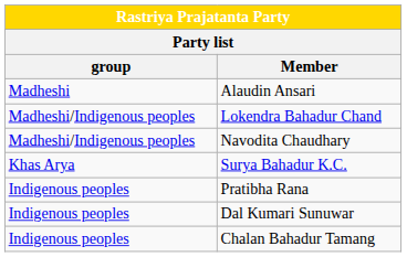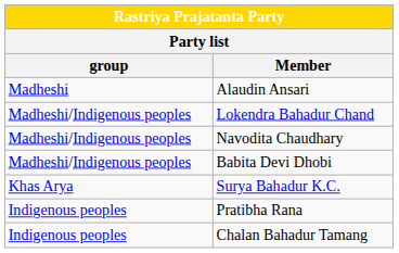+ row: Madheshi/Indigenous peoples | Babita Devi Dhobi
- row: Indigenous peoples | Dal Kumari Sunuwar
